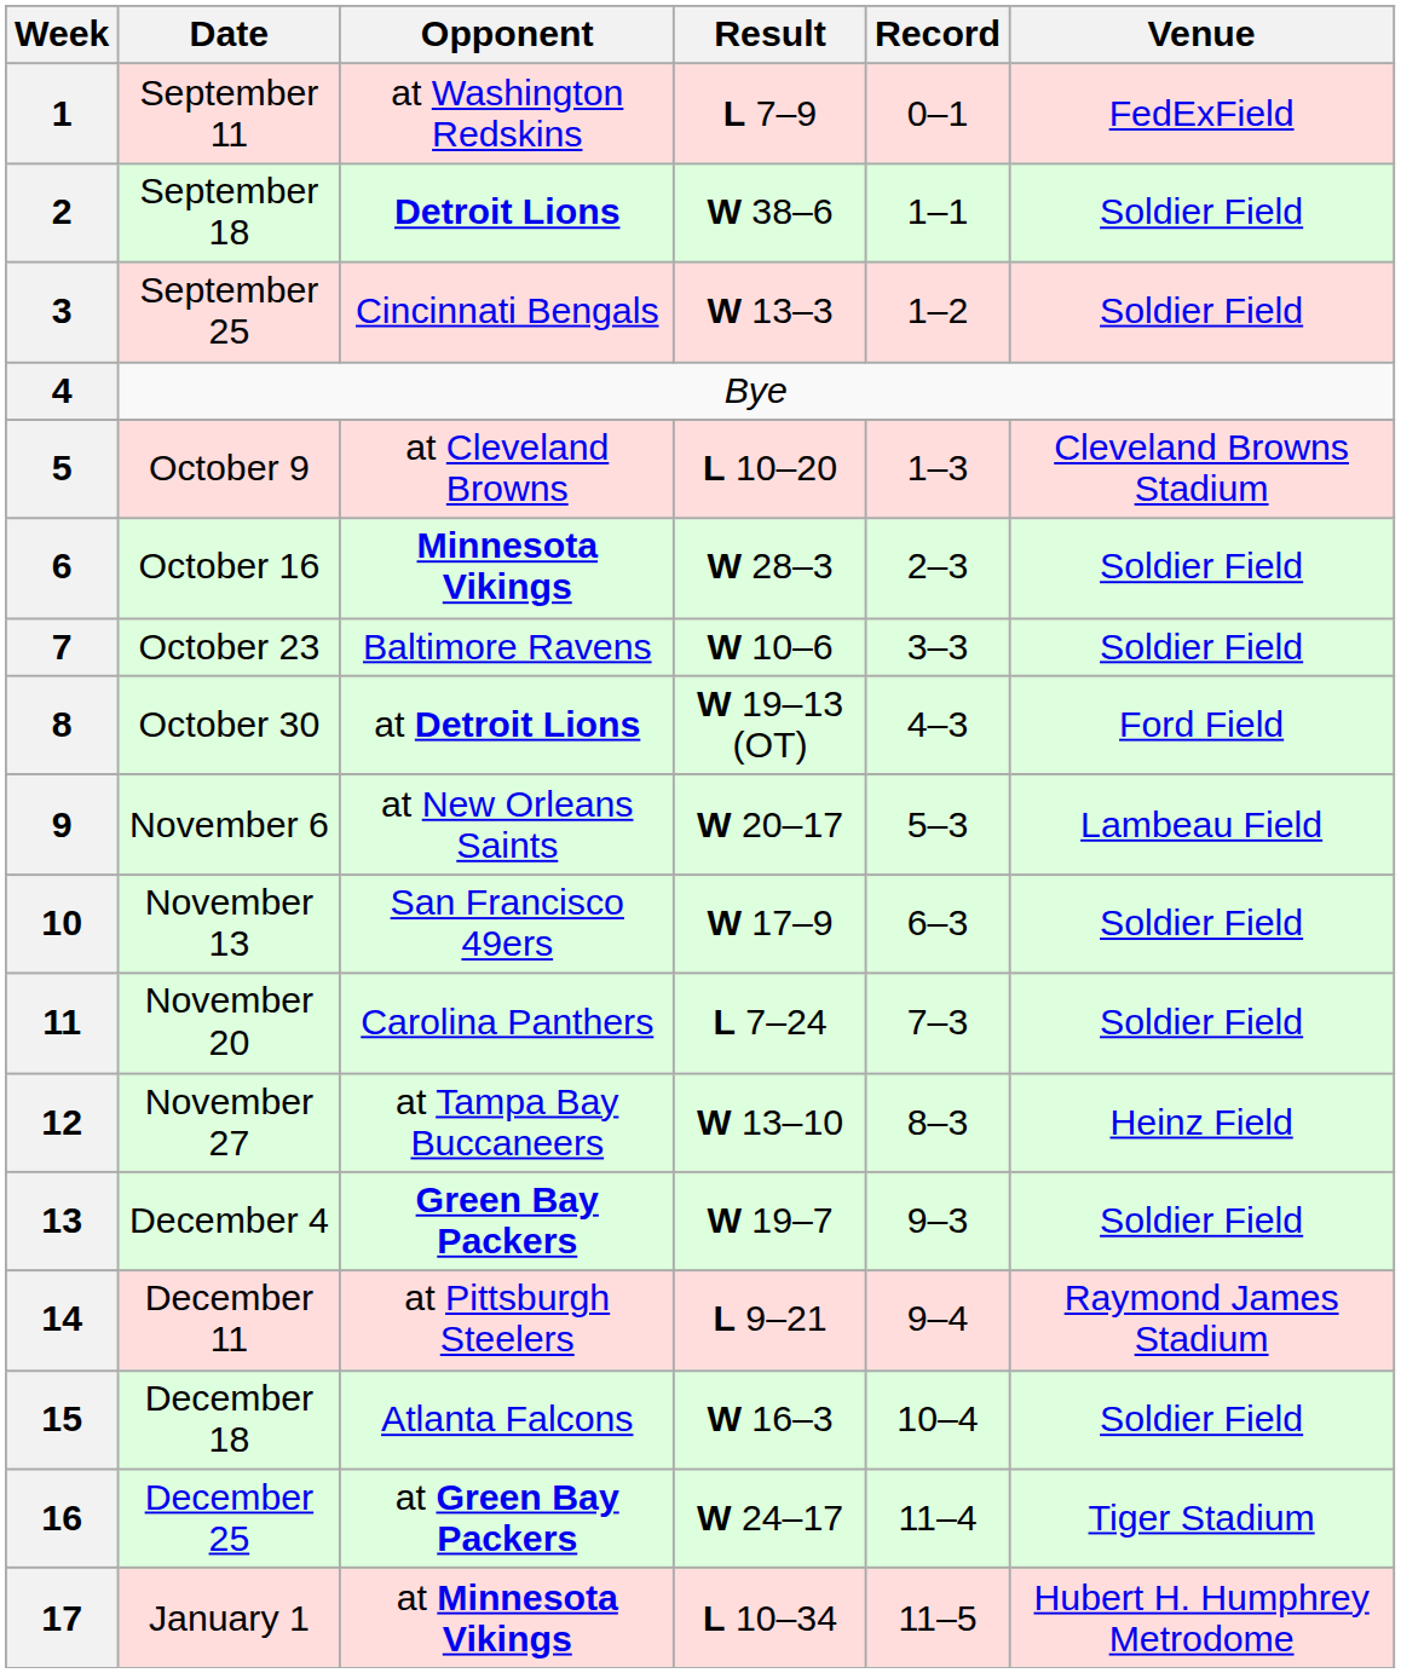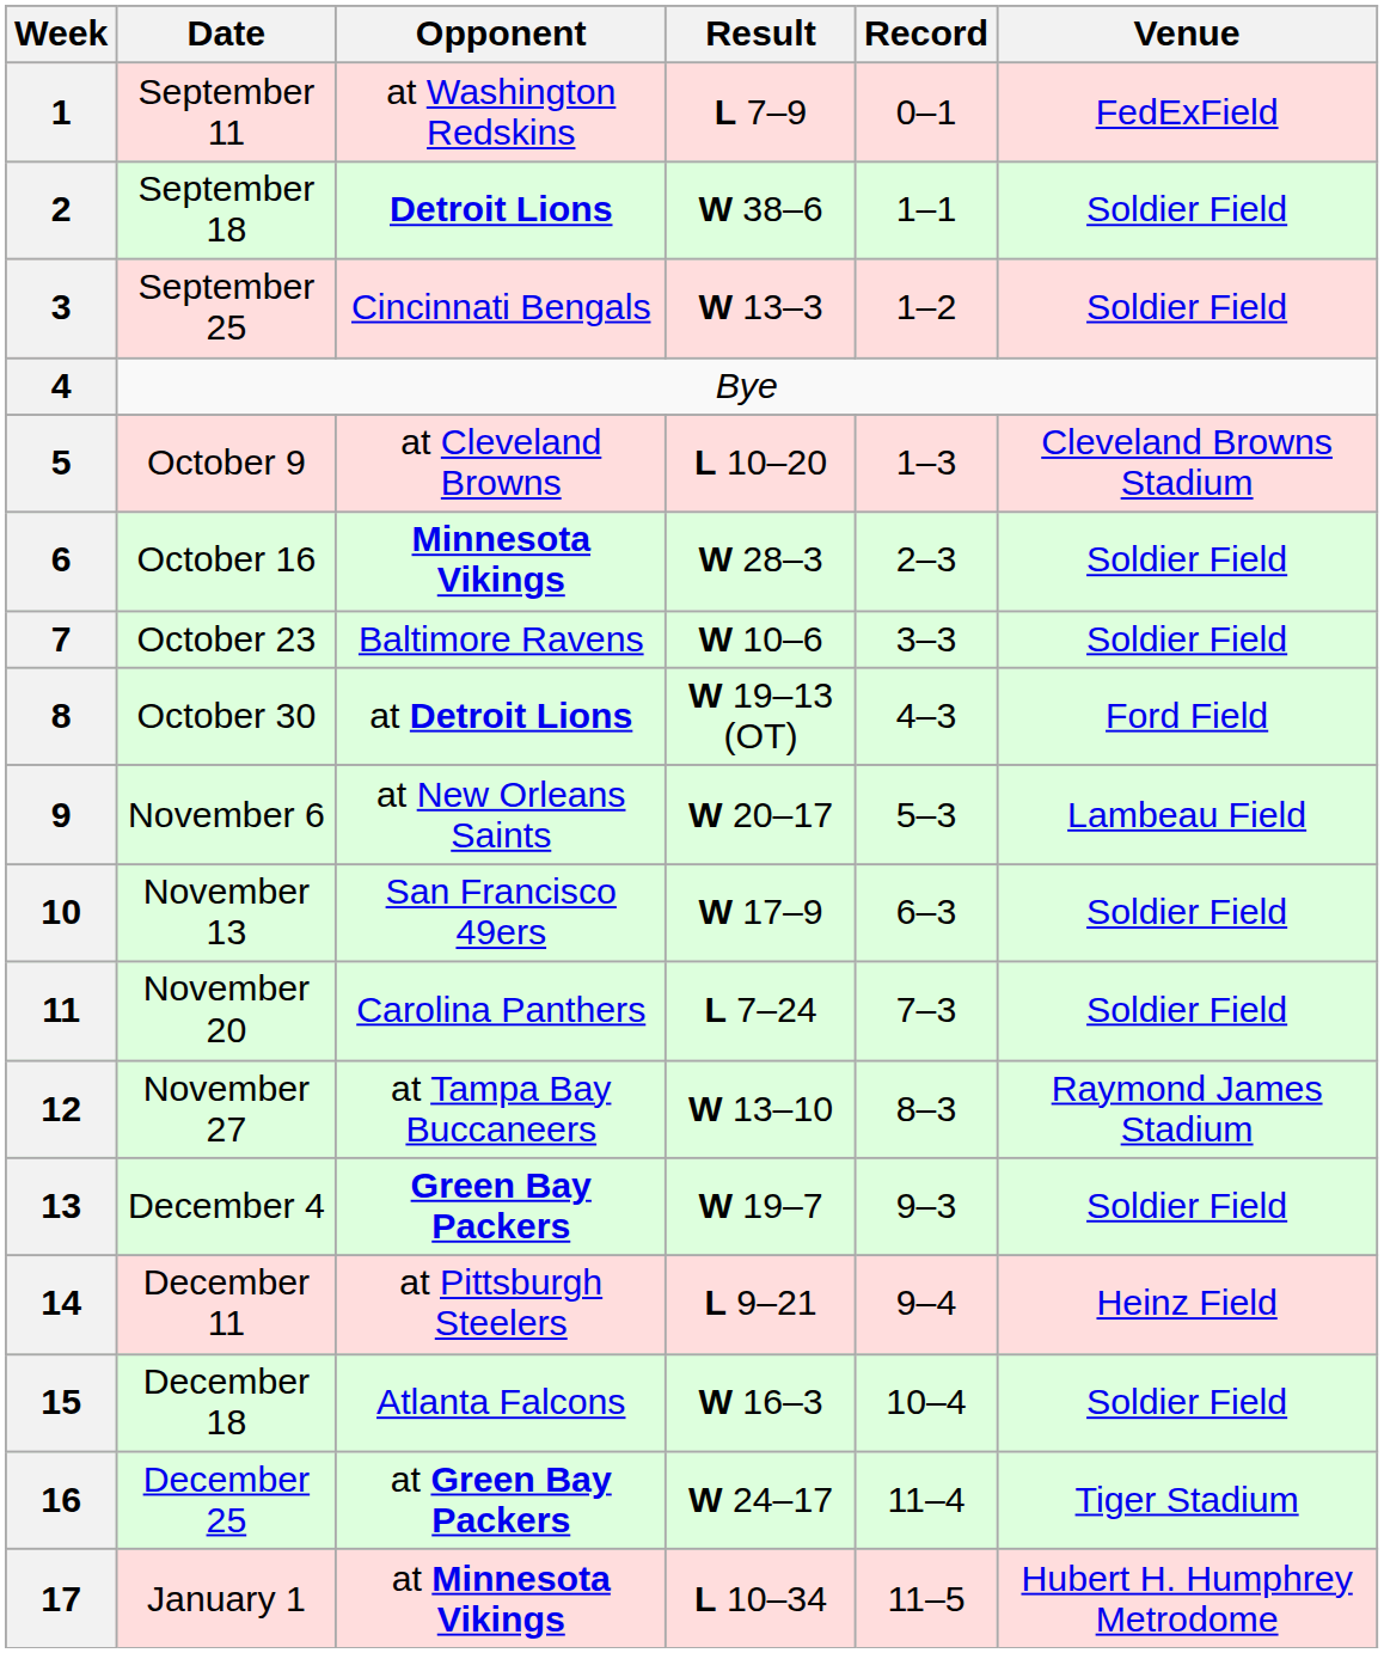12 | Venue: Heinz Field -> Raymond James Stadium
14 | Venue: Raymond James Stadium -> Heinz Field
